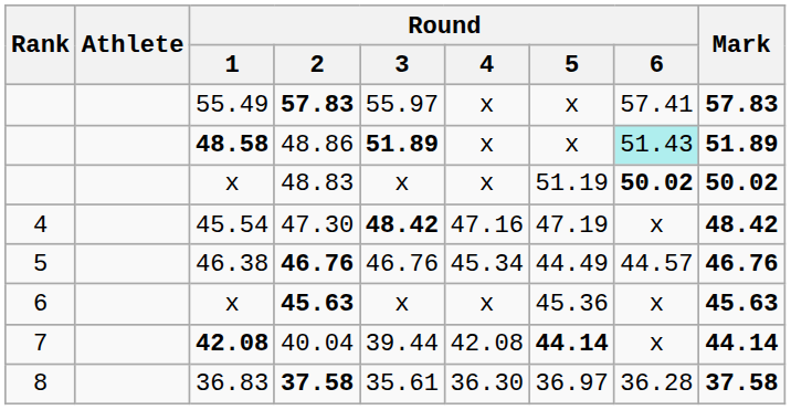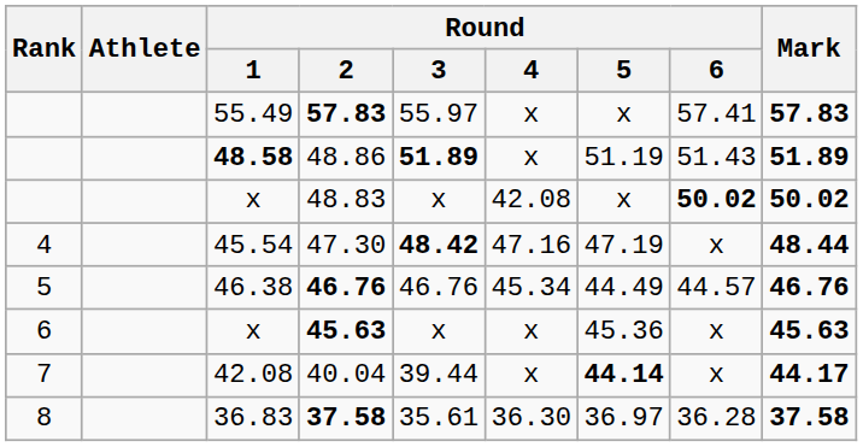48.86 | Round / 5: x -> 51.19
48.86 | Round / 6: paleturquoise background -> no background
48.83 | Round / 4: x -> 42.08
48.83 | Round / 5: 51.19 -> x
47.30 | Mark: 48.42 -> 48.44
40.04 | Round / 1: bold -> normal
40.04 | Round / 4: 42.08 -> x
40.04 | Mark: 44.14 -> 44.17
